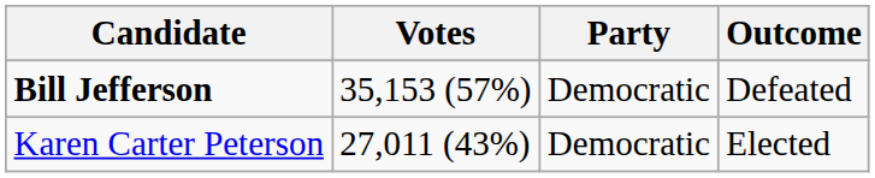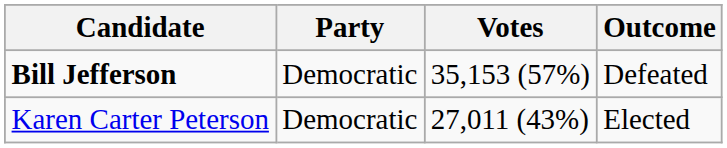columns swapped: Party <-> Votes
